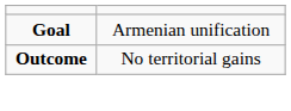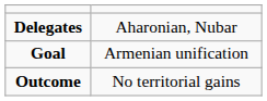+ row: Delegates | Aharonian, Nubar
